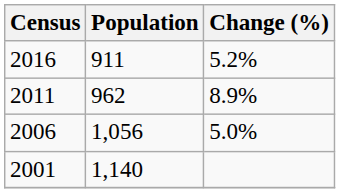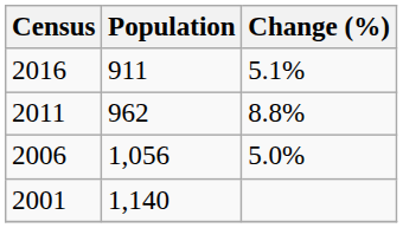2016 | Change (%): 5.2% -> 5.1%
2011 | Change (%): 8.9% -> 8.8%
